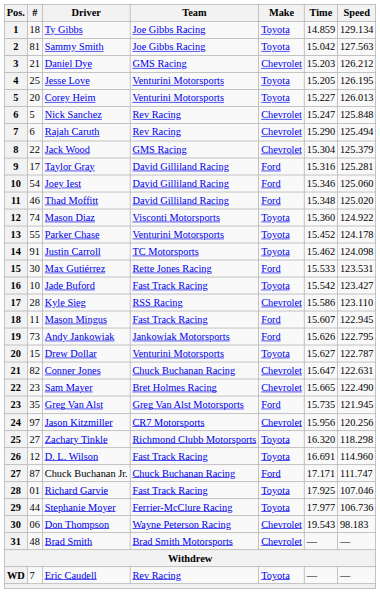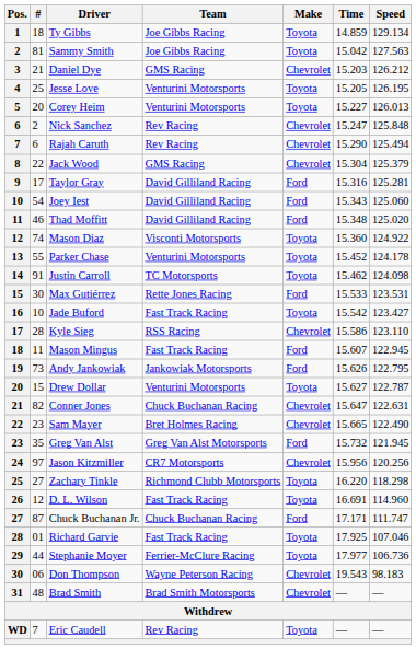Nick Sanchez | #: 5 -> 2
Joey Iest | Time: 15.346 -> 15.343
Greg Van Alst | Time: 15.735 -> 15.732
Zachary Tinkle | Time: 16.320 -> 16.220
